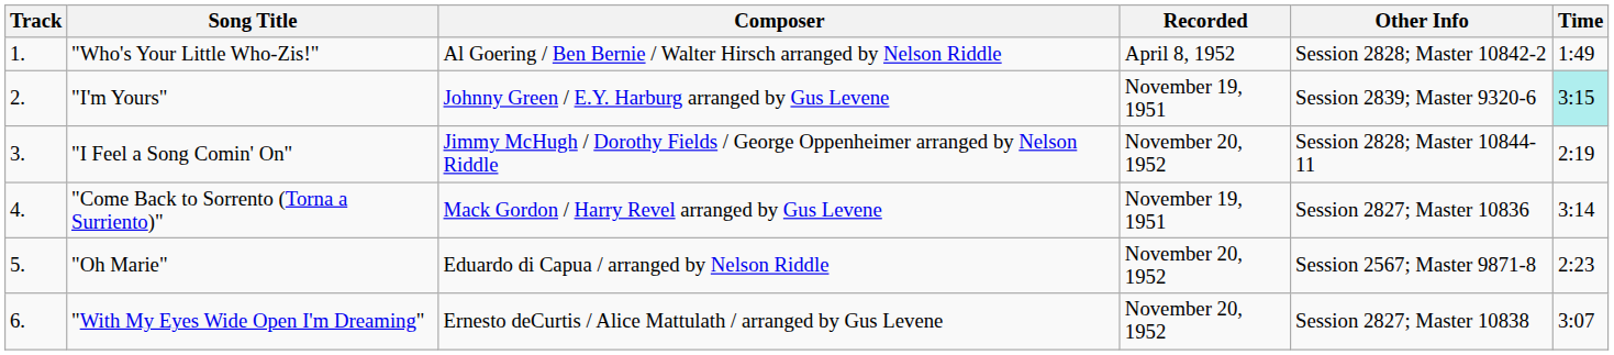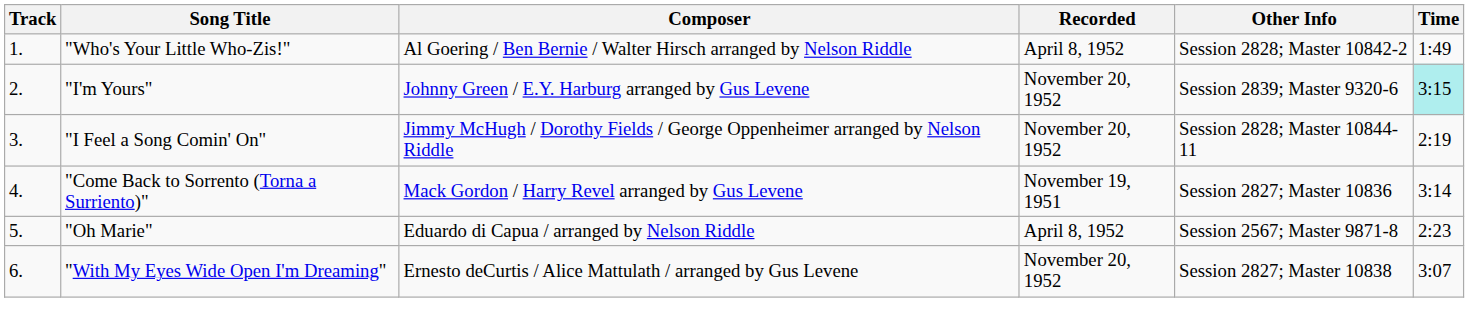"I'm Yours" | Recorded: November 19, 1951 -> November 20, 1952
"Oh Marie" | Recorded: November 20, 1952 -> April 8, 1952
